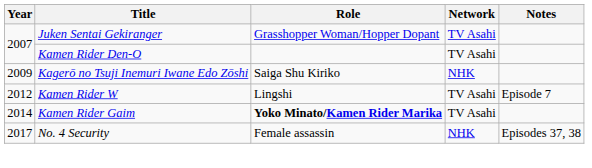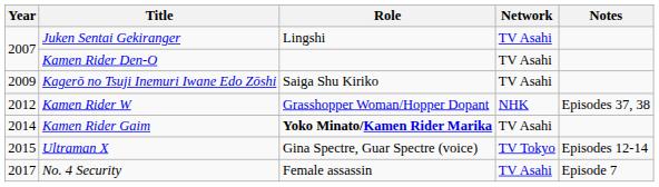Juken Sentai Gekiranger | Role: Grasshopper Woman/Hopper Dopant -> Lingshi
Kagerō no Tsuji Inemuri Iwane Edo Zōshi | Network: NHK -> TV Asahi
Kamen Rider W | Role: Lingshi -> Grasshopper Woman/Hopper Dopant
Kamen Rider W | Network: TV Asahi -> NHK
Kamen Rider W | Notes: Episode 7 -> Episodes 37, 38
+ row: 2015 | Ultraman X | Gina Spectre, Guar Spectre (voice) | TV Tokyo | Episodes 12-14
No. 4 Security | Network: NHK -> TV Asahi
No. 4 Security | Notes: Episodes 37, 38 -> Episode 7
